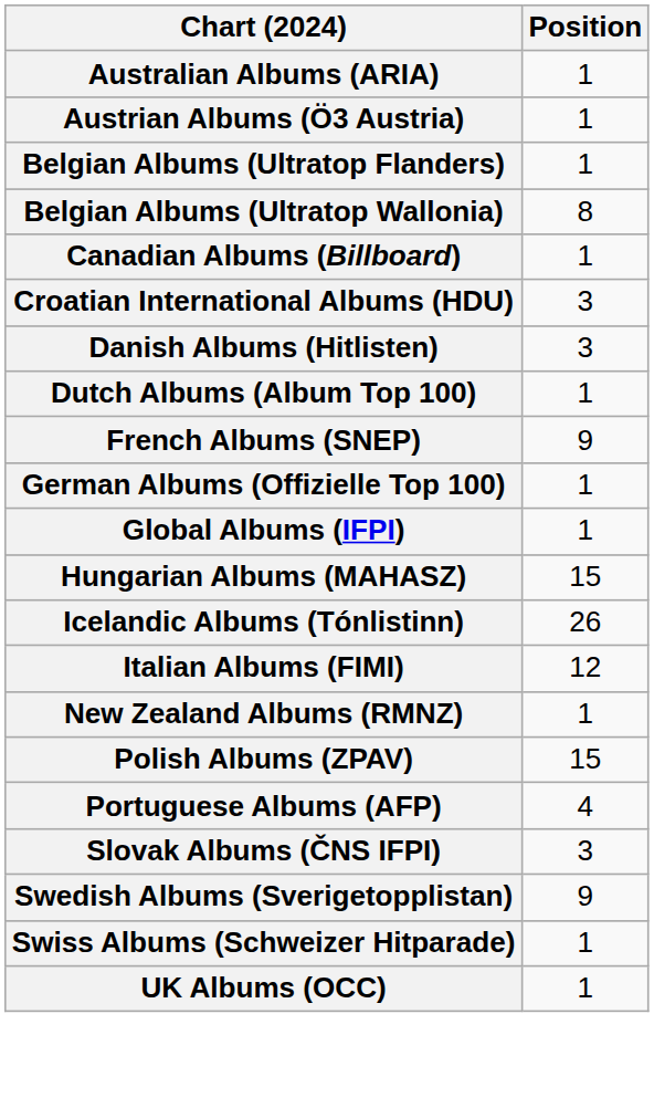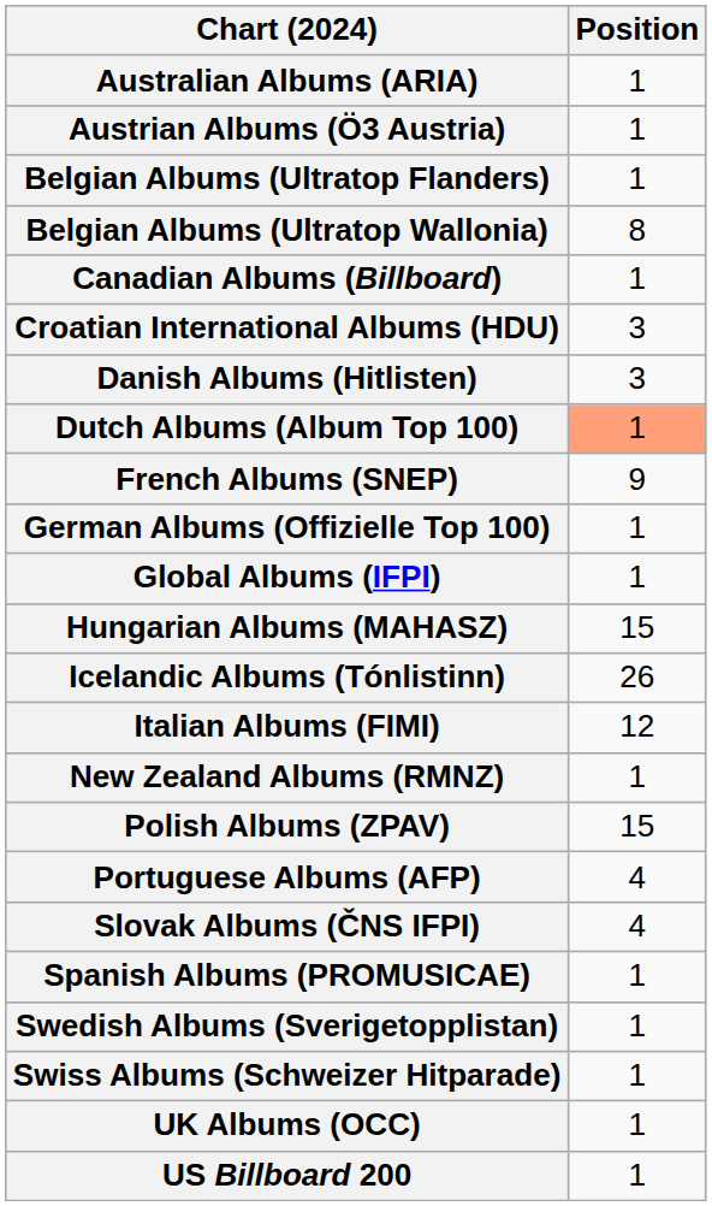Dutch Albums (Album Top 100) | Position: no background -> lightsalmon background
Slovak Albums (ČNS IFPI) | Position: 3 -> 4
+ row: Spanish Albums (PROMUSICAE) | 1
Swedish Albums (Sverigetopplistan) | Position: 9 -> 1
+ row: US Billboard 200 | 1
